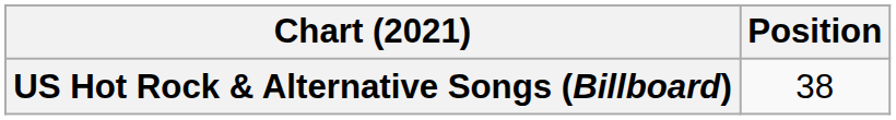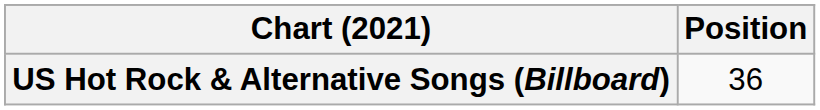US Hot Rock & Alternative Songs (Billboard) | Position: 38 -> 36
